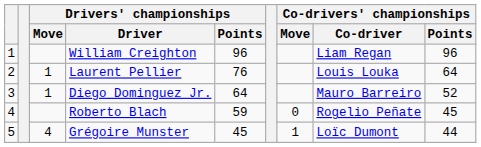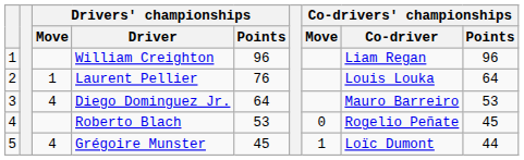Diego Dominguez Jr. | Drivers' championships / Move: 1 -> 4
Diego Dominguez Jr. | Co-drivers' championships / Points: 52 -> 53
Roberto Blach | Drivers' championships / Points: 59 -> 53
